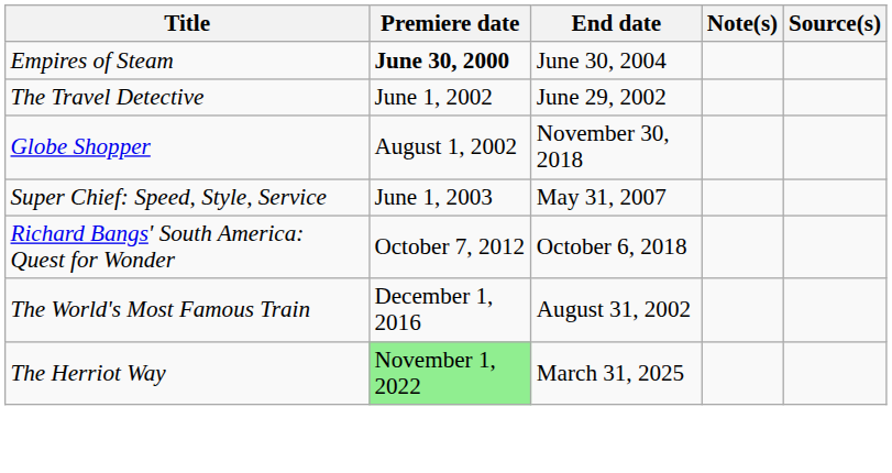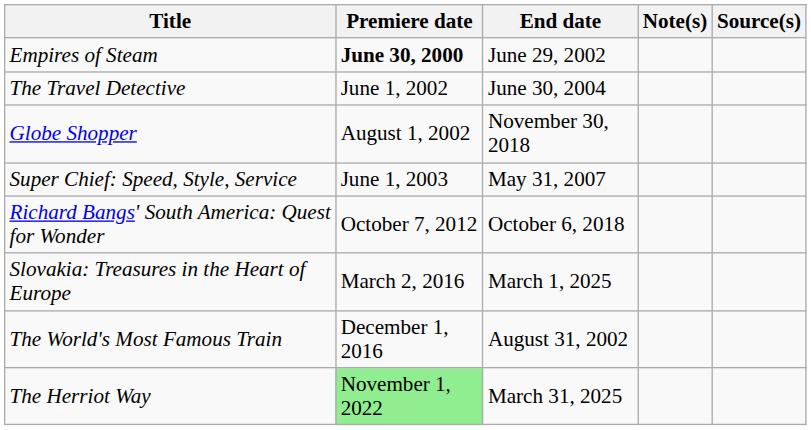Empires of Steam | End date: June 30, 2004 -> June 29, 2002
The Travel Detective | End date: June 29, 2002 -> June 30, 2004
+ row: Slovakia: Treasures in the Heart of Europe | March 2, 2016 | March 1, 2025
